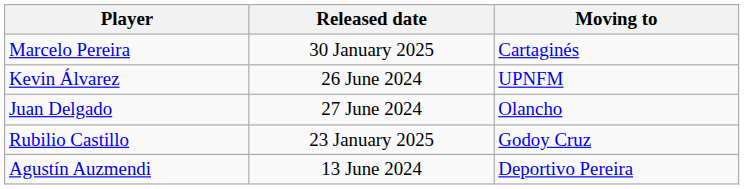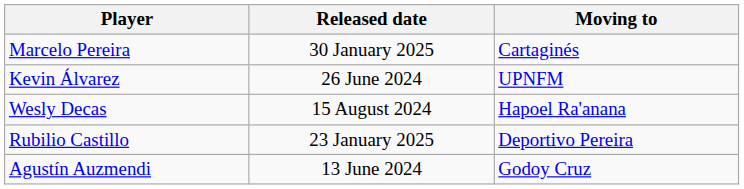- row: Juan Delgado | 27 June 2024 | Olancho
+ row: Wesly Decas | 15 August 2024 | Hapoel Ra'anana
Rubilio Castillo | Moving to: Godoy Cruz -> Deportivo Pereira
Agustín Auzmendi | Moving to: Deportivo Pereira -> Godoy Cruz
